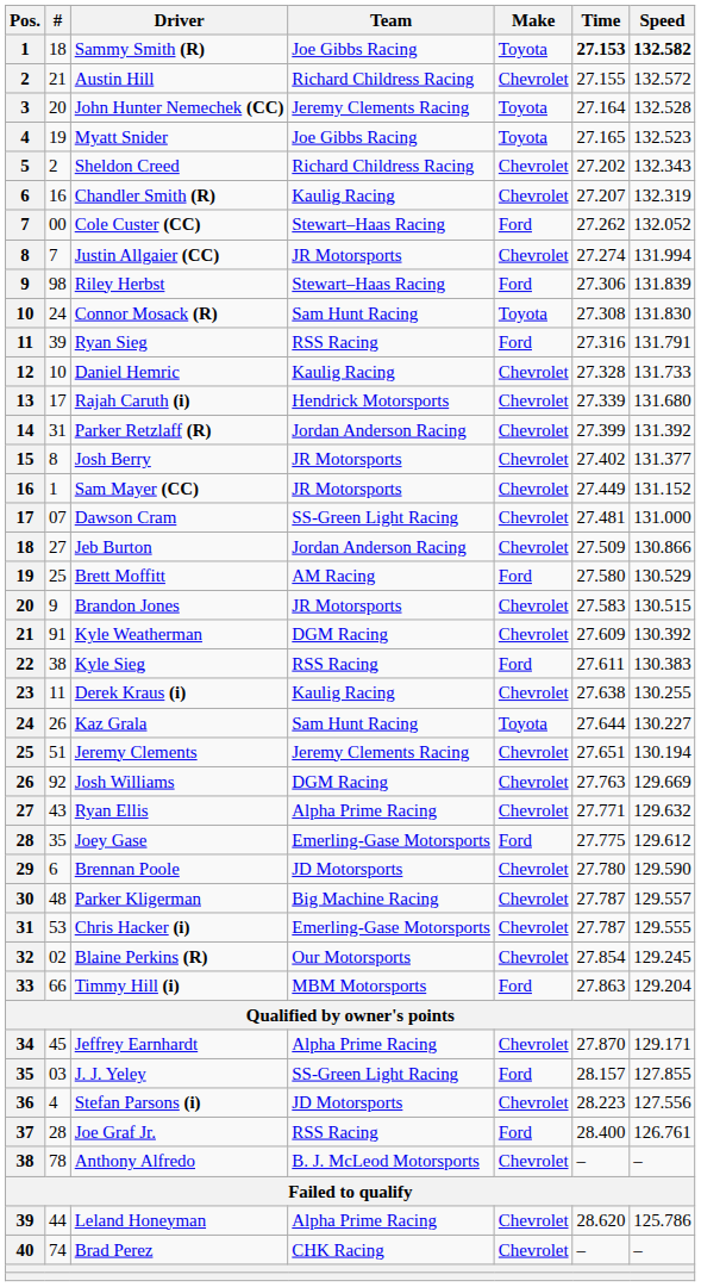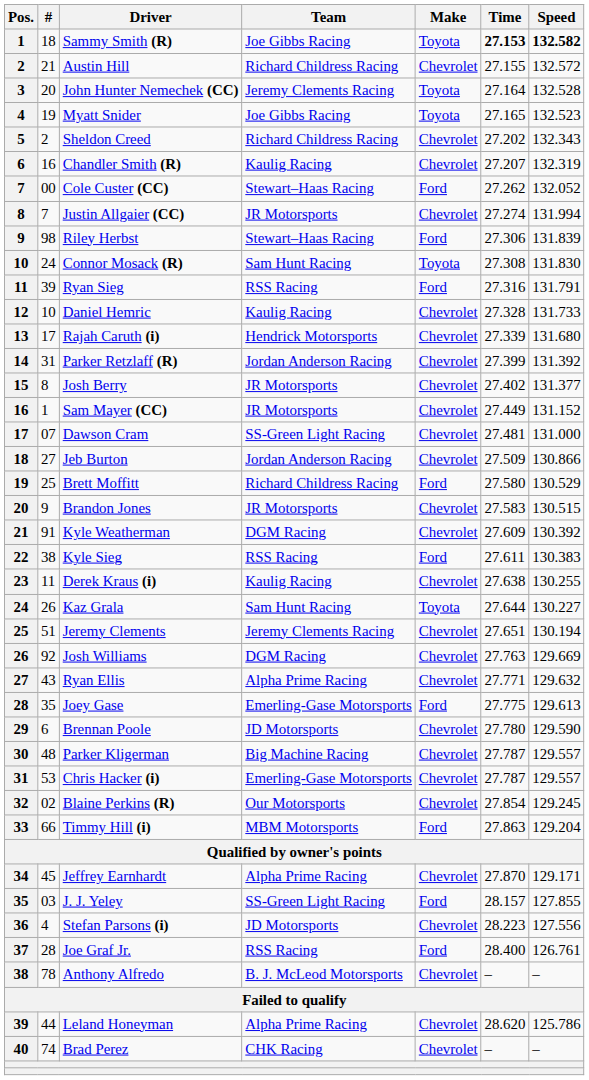Brett Moffitt | Team: AM Racing -> Richard Childress Racing
Joey Gase | Speed: 129.612 -> 129.613
Chris Hacker (i) | Speed: 129.555 -> 129.557
